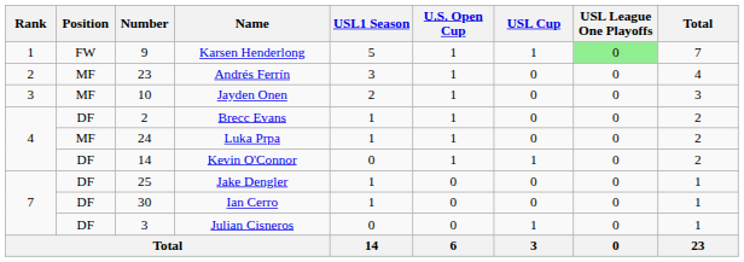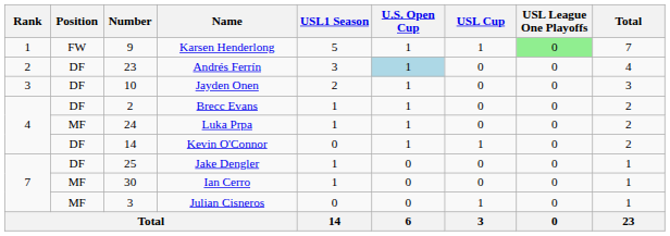Andrés Ferrín | Position: MF -> DF
Andrés Ferrín | U.S. Open Cup: no background -> lightblue background
Jayden Onen | Position: MF -> DF
Ian Cerro | Position: DF -> MF
Julian Cisneros | Position: DF -> MF
